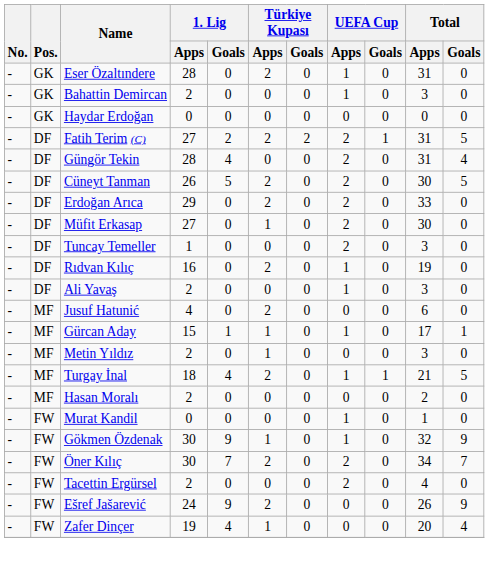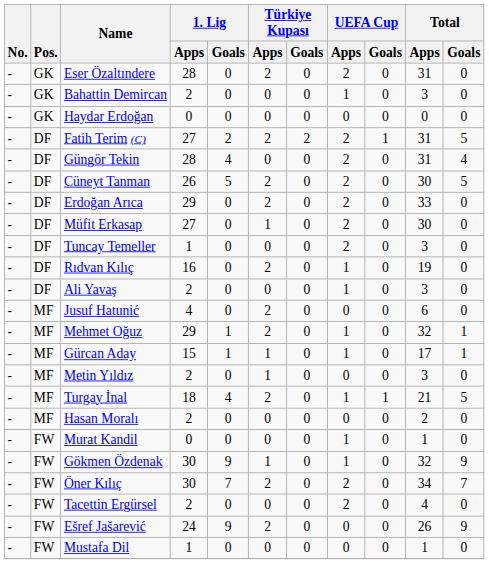Eser Özaltındere | UEFA Cup / Apps: 1 -> 2
+ row: - | MF | Mehmet Oğuz | 29 | 1 | 2 | 0 | 1 | 0 | 32 | 1
- row: - | FW | Zafer Dinçer | 19 | 4 | 1 | 0 | 0 | 0 | 20 | 4
+ row: - | FW | Mustafa Dil | 1 | 0 | 0 | 0 | 0 | 0 | 1 | 0
